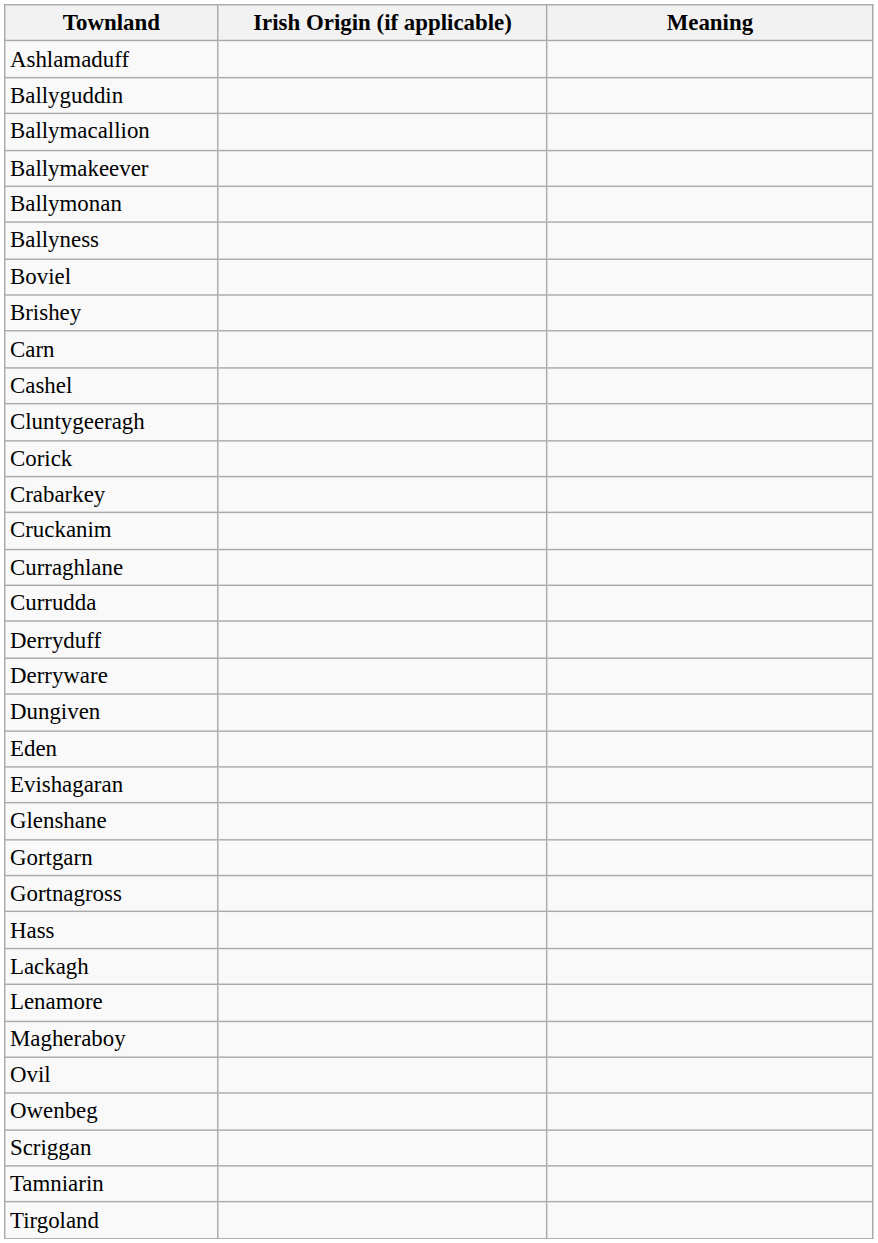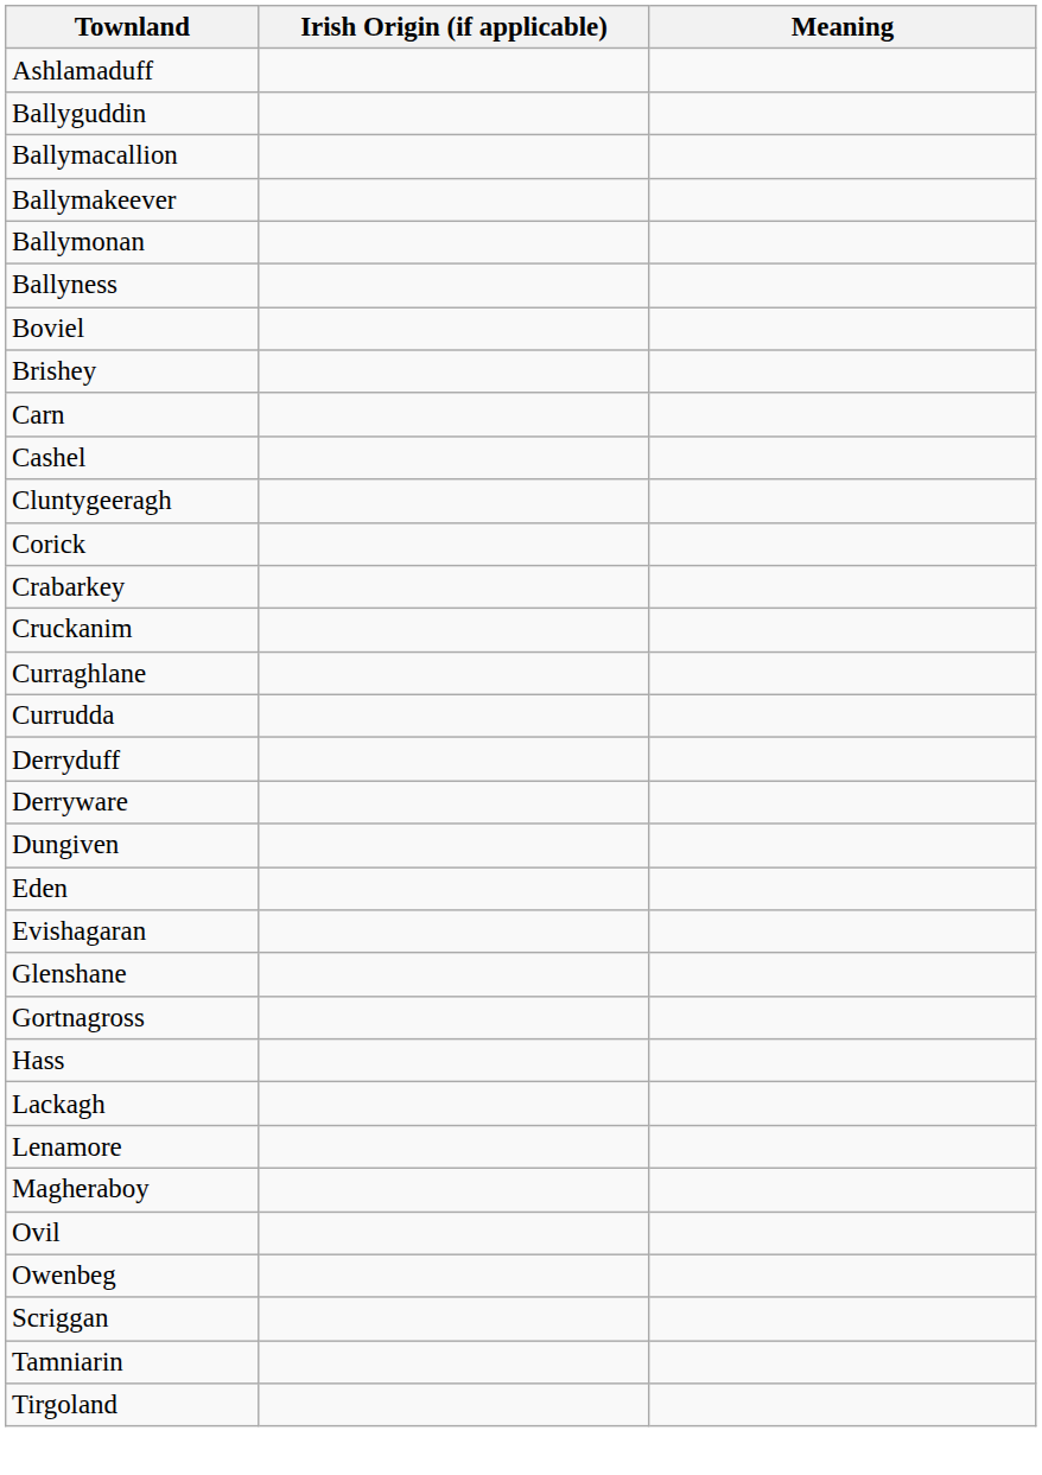- row: Gortgarn
